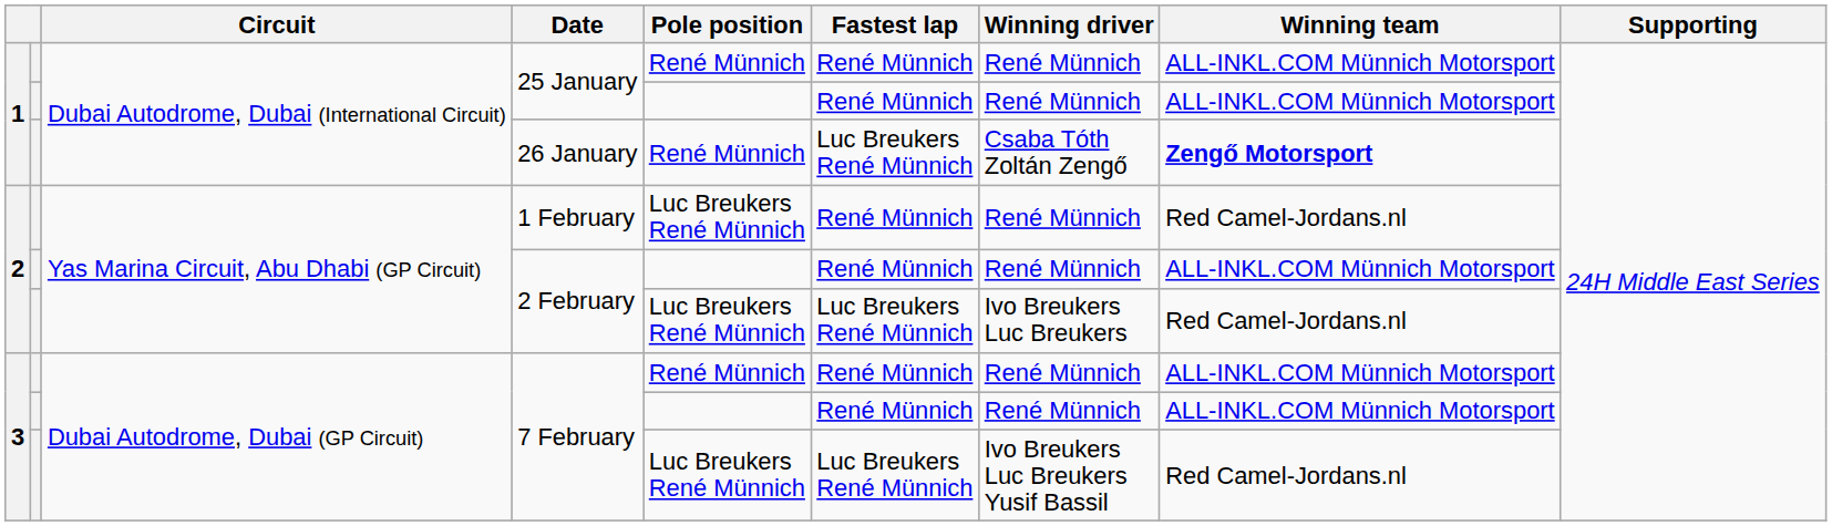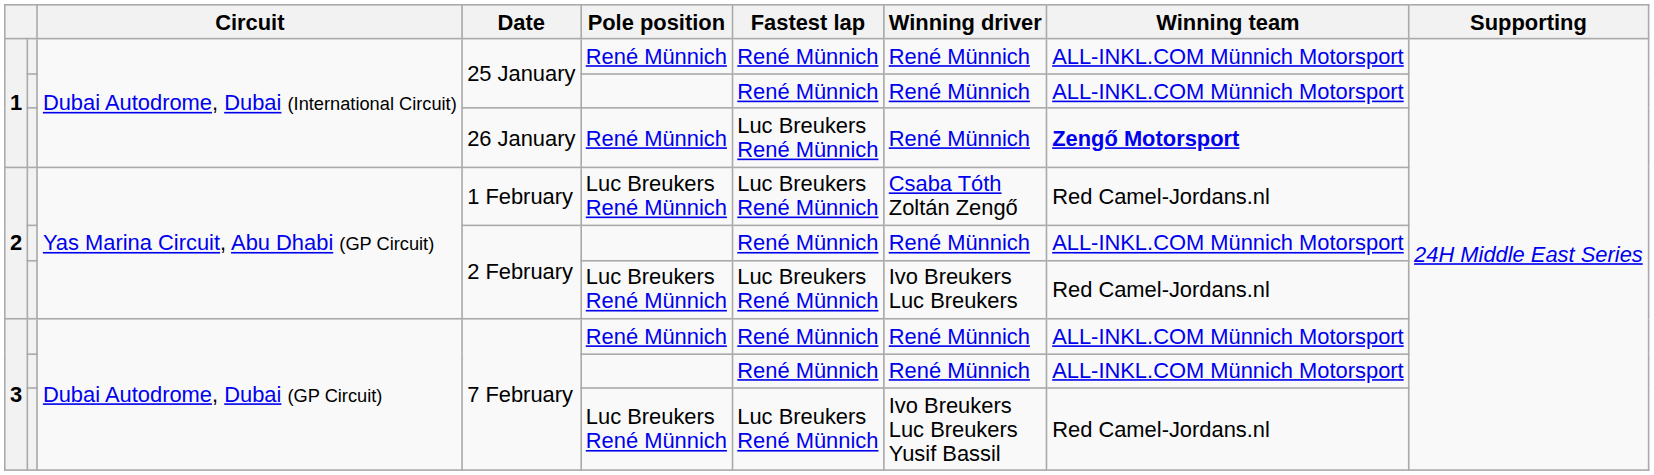26 January | Winning driver: Csaba Tóth Zoltán Zengő -> René Münnich
1 February | Fastest lap: René Münnich -> Luc Breukers René Münnich
1 February | Winning driver: René Münnich -> Csaba Tóth Zoltán Zengő
